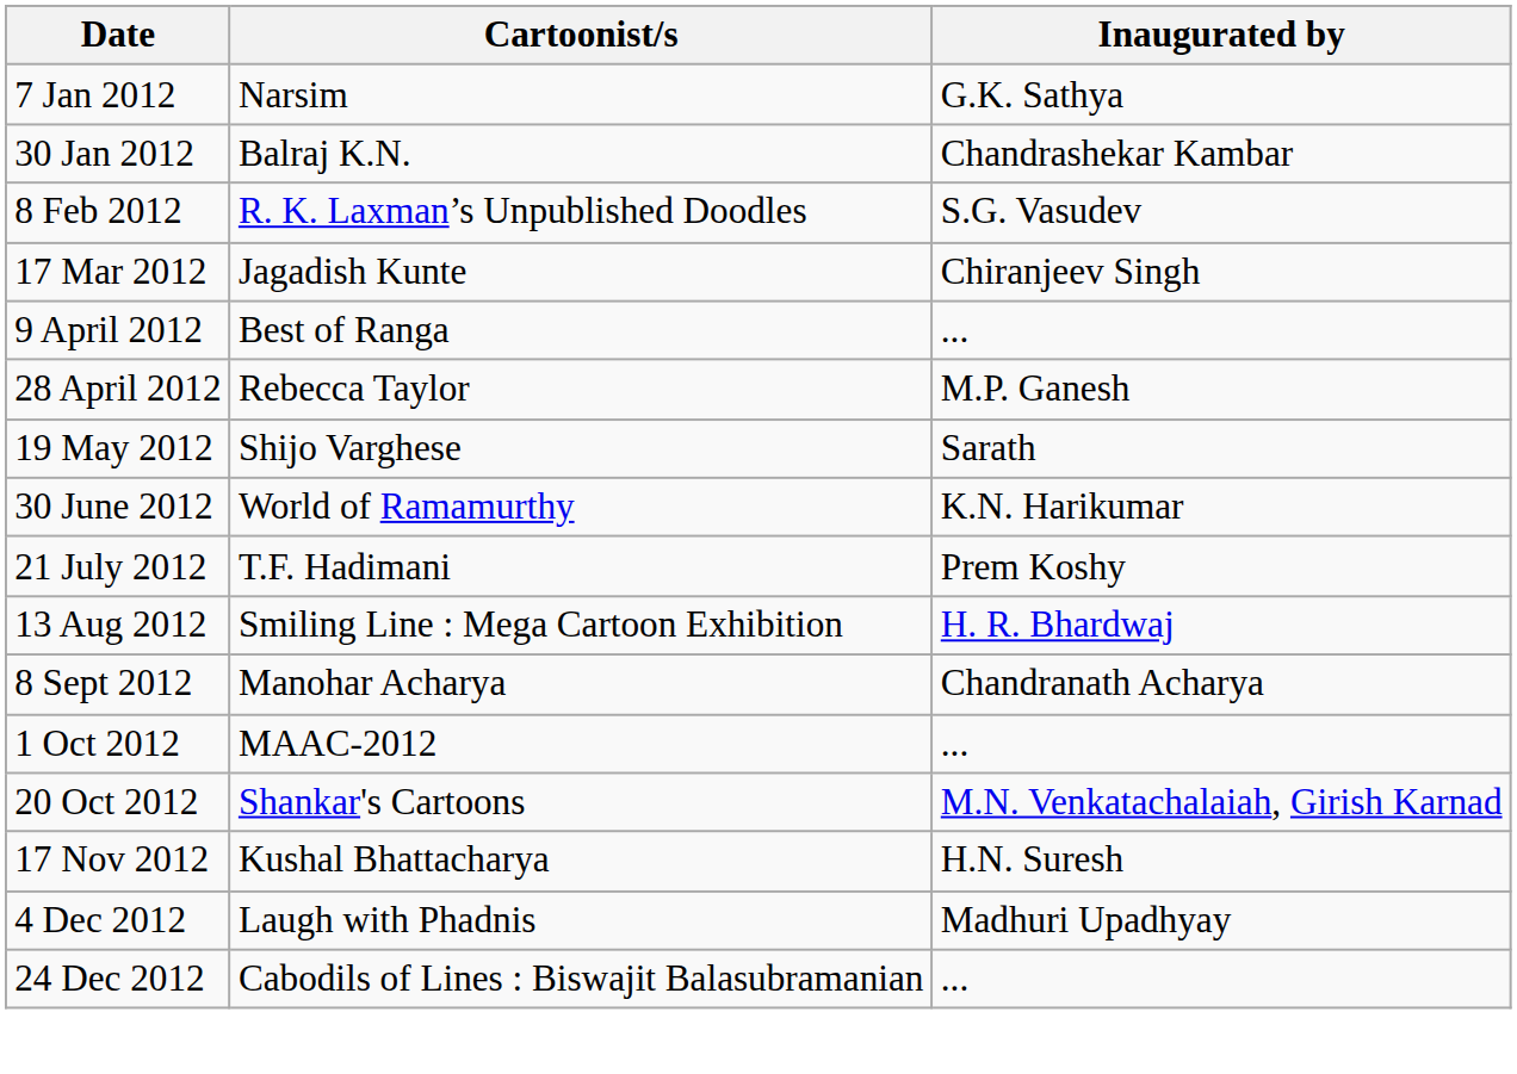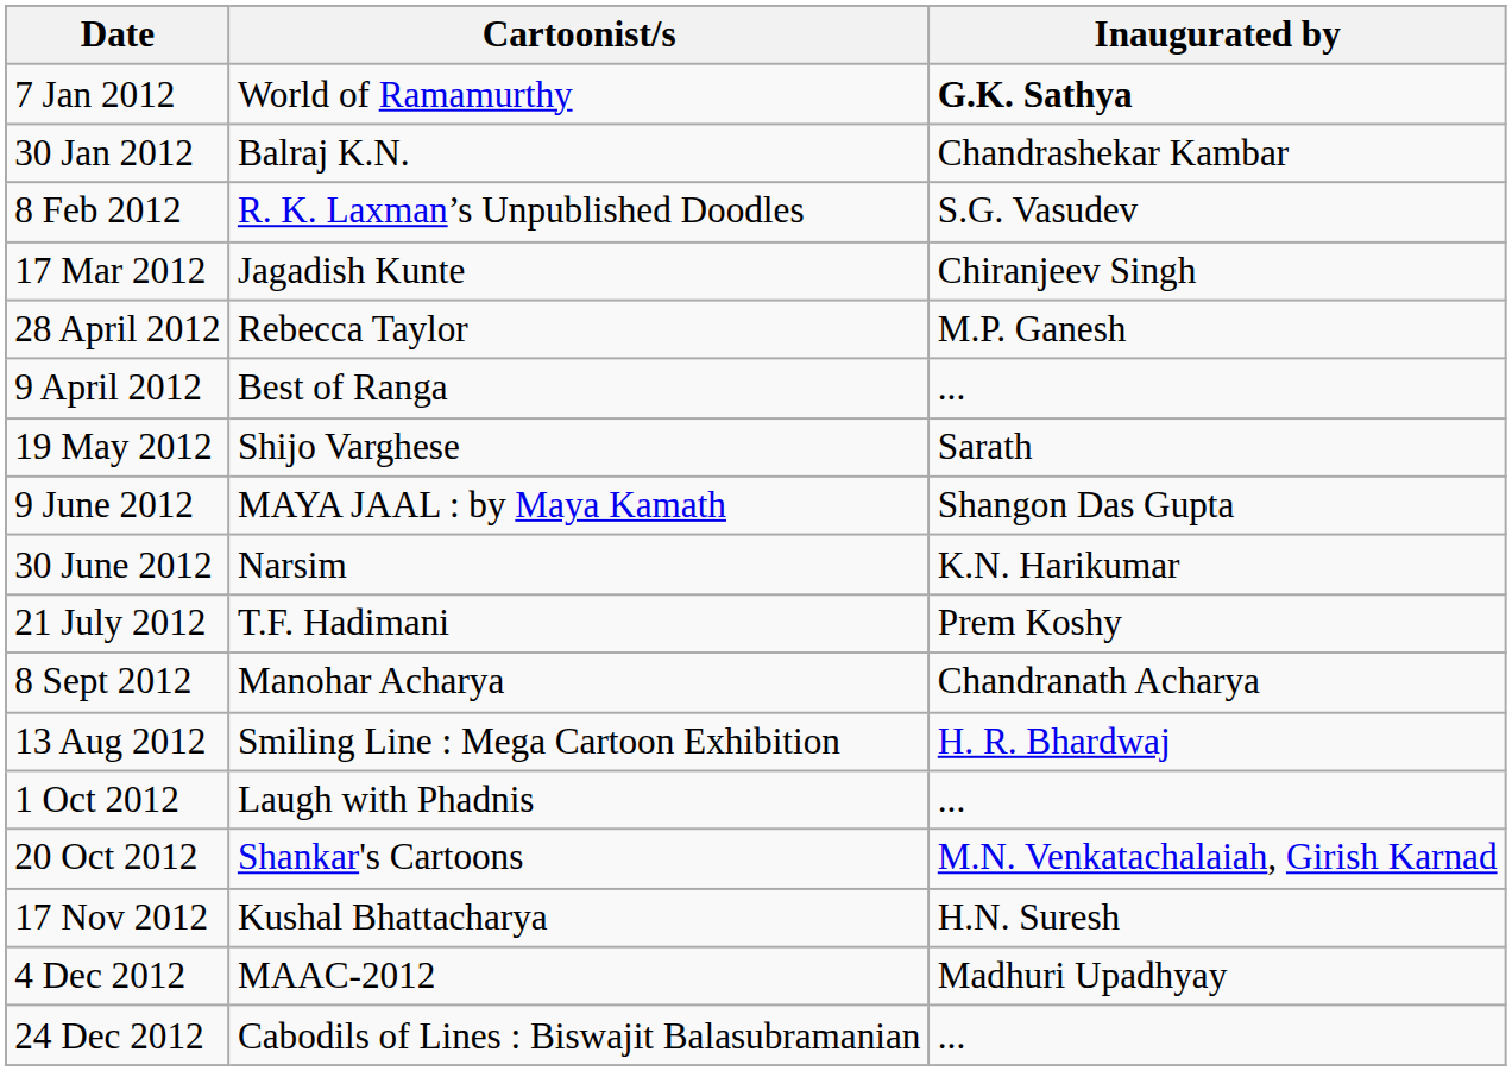7 Jan 2012 | Cartoonist/s: Narsim -> World of Ramamurthy
7 Jan 2012 | Inaugurated by: normal -> bold
rows swapped: 9 April 2012 <-> 28 April 2012
+ row: 9 June 2012 | MAYA JAAL : by Maya Kamath | Shangon Das Gupta
30 June 2012 | Cartoonist/s: World of Ramamurthy -> Narsim
rows swapped: 13 Aug 2012 <-> 8 Sept 2012
1 Oct 2012 | Cartoonist/s: MAAC-2012 -> Laugh with Phadnis
4 Dec 2012 | Cartoonist/s: Laugh with Phadnis -> MAAC-2012
